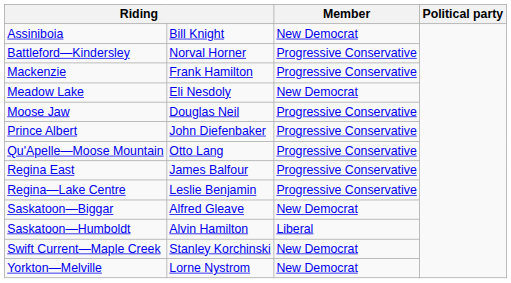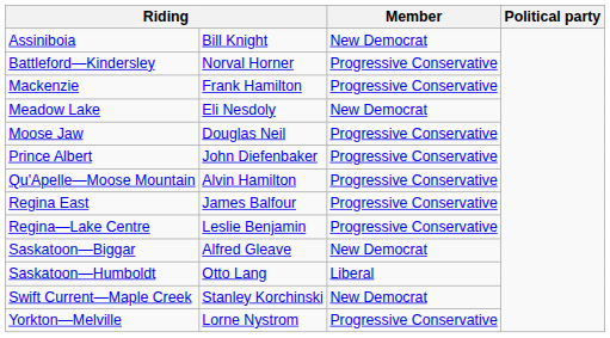Qu'Apelle—Moose Mountain | column 2: Otto Lang -> Alvin Hamilton
Saskatoon—Humboldt | column 2: Alvin Hamilton -> Otto Lang
Yorkton—Melville | Member: New Democrat -> Progressive Conservative
